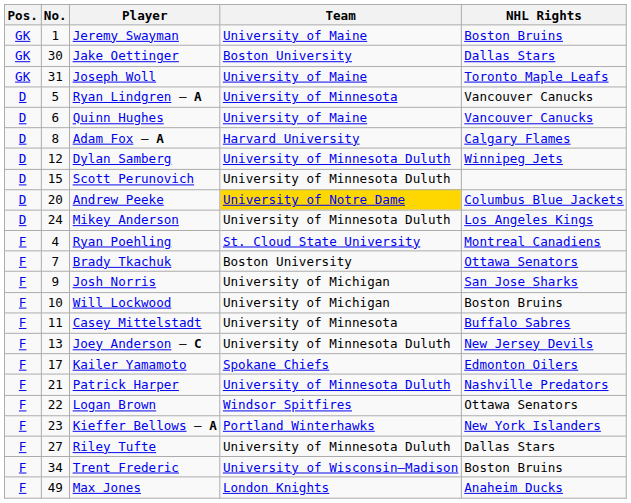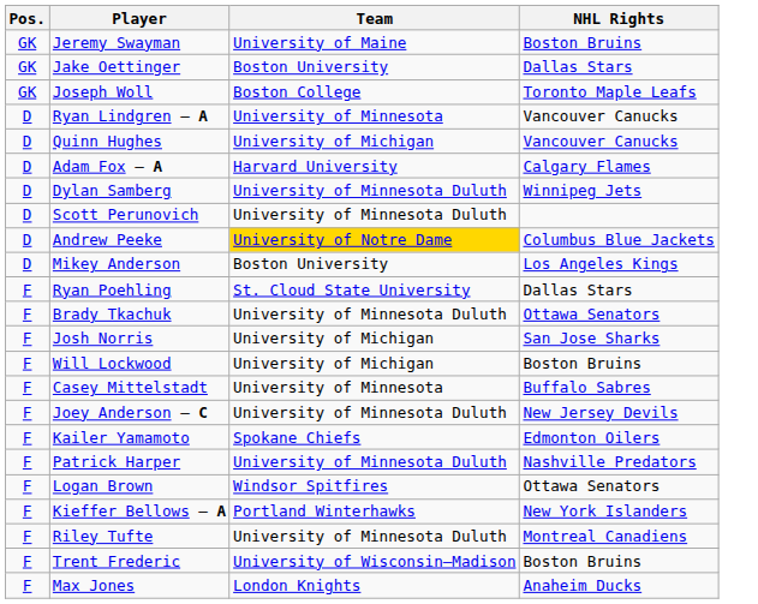- column: No. | 1 | 30 | 31 | 5 | 6 | 8 | 12 | 15 | 20 | 24 | 4 | 7 | 9 | 10 | 11 | 13 | 17 | 21 | 22 | 23 | 27 | 34 | 49
Joseph Woll | Team: University of Maine -> Boston College
Quinn Hughes | Team: University of Maine -> University of Michigan
Mikey Anderson | Team: University of Minnesota Duluth -> Boston University
Ryan Poehling | NHL Rights: Montreal Canadiens -> Dallas Stars
Brady Tkachuk | Team: Boston University -> University of Minnesota Duluth
Riley Tufte | NHL Rights: Dallas Stars -> Montreal Canadiens
